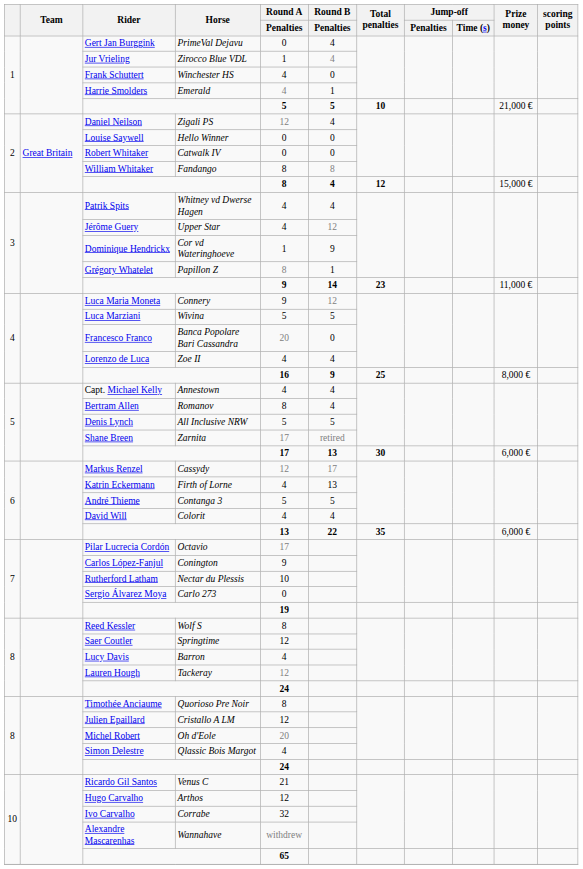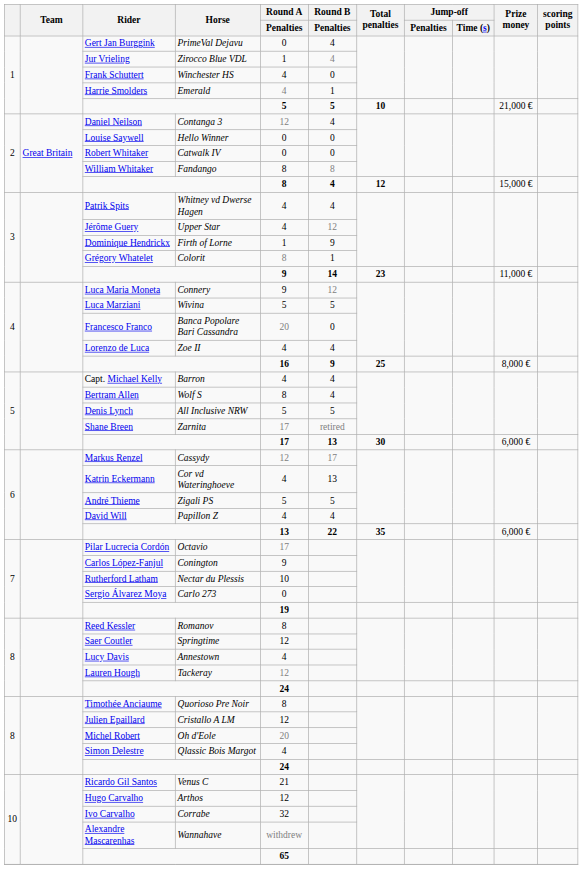Daniel Neilson | Horse: Zigali PS -> Contanga 3
Dominique Hendrickx | Horse: Cor vd Wateringhoeve -> Firth of Lorne
Grégory Whatelet | Horse: Papillon Z -> Colorit
Capt. Michael Kelly | Horse: Annestown -> Barron
Bertram Allen | Horse: Romanov -> Wolf S
Katrin Eckermann | Horse: Firth of Lorne -> Cor vd Wateringhoeve
André Thieme | Horse: Contanga 3 -> Zigali PS
David Will | Horse: Colorit -> Papillon Z
Reed Kessler | Horse: Wolf S -> Romanov
Lucy Davis | Horse: Barron -> Annestown
